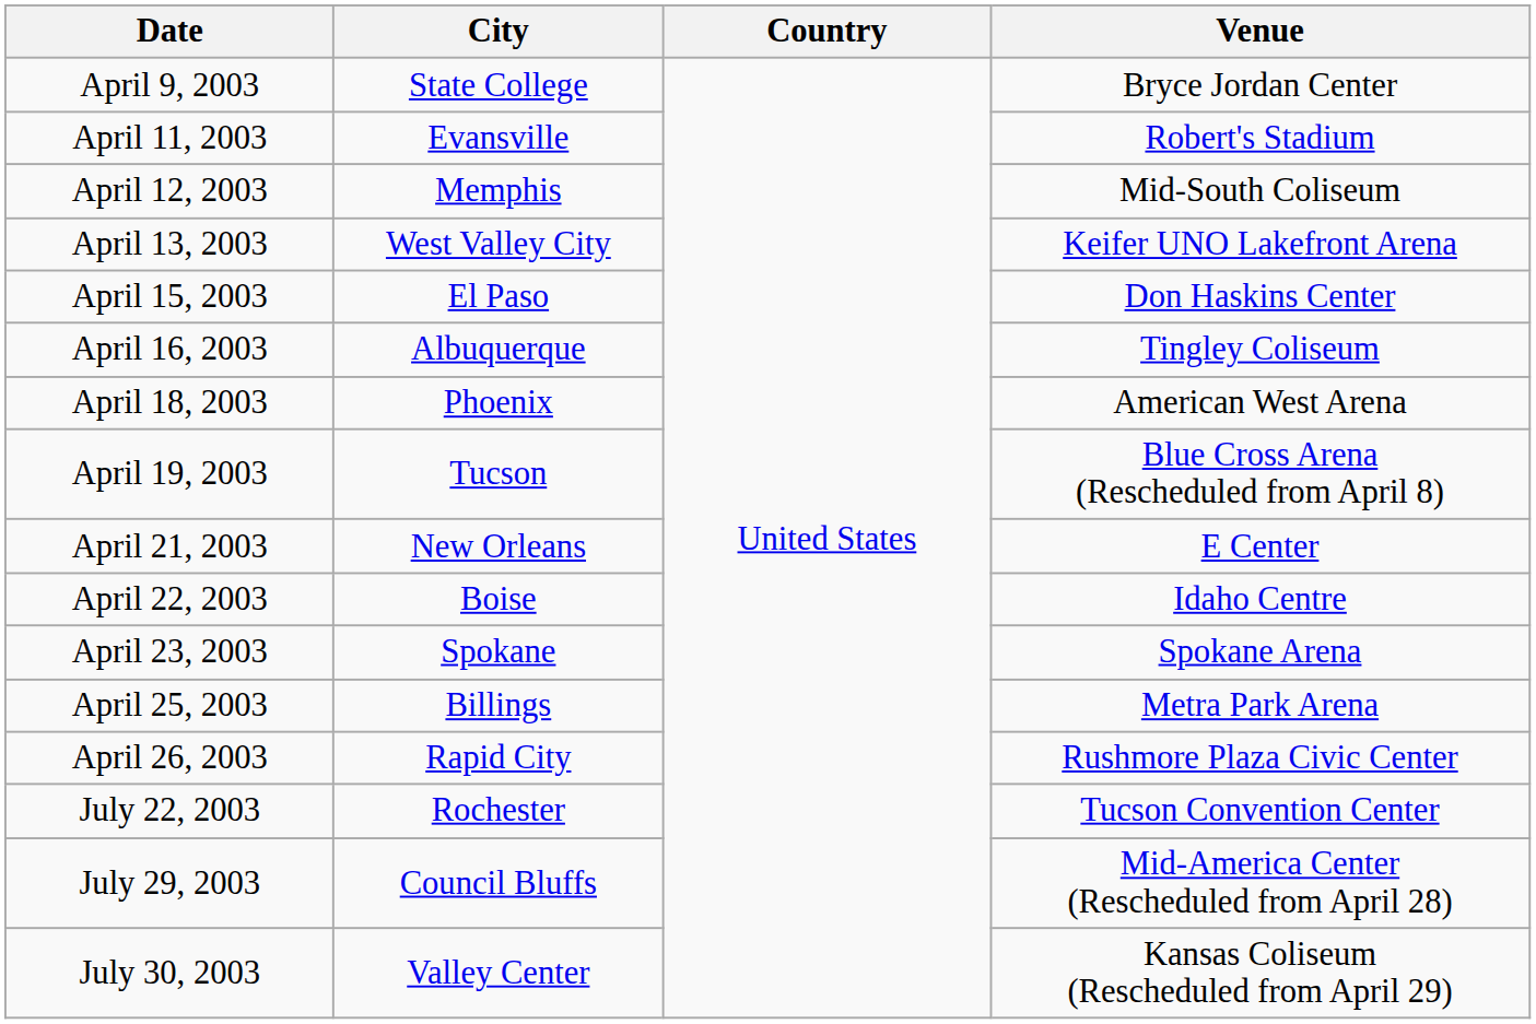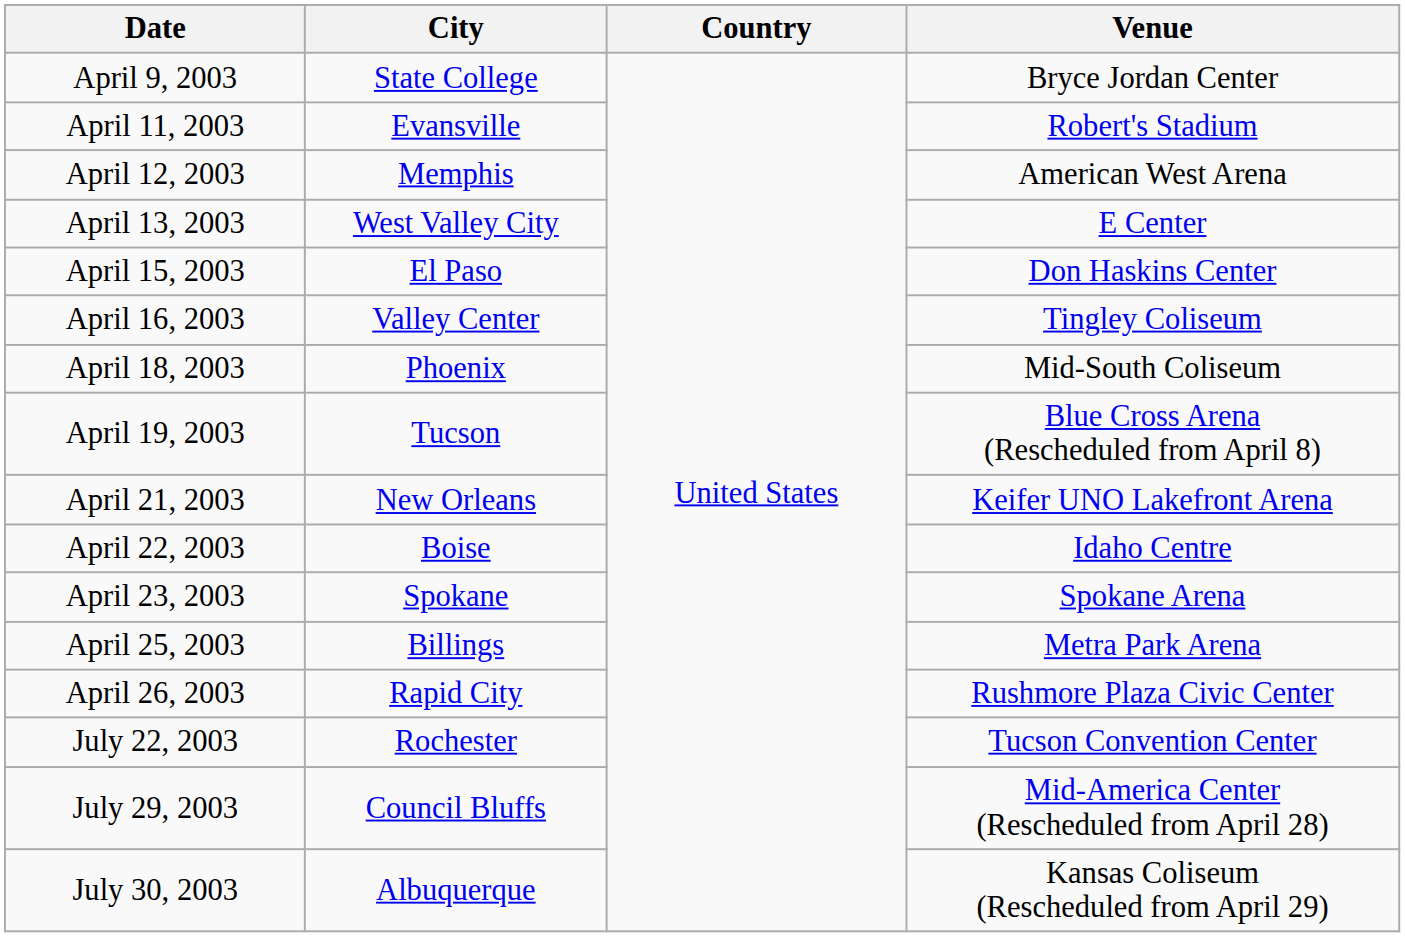April 12, 2003 | Venue: Mid-South Coliseum -> American West Arena
April 13, 2003 | Venue: Keifer UNO Lakefront Arena -> E Center
April 16, 2003 | City: Albuquerque -> Valley Center
April 18, 2003 | Venue: American West Arena -> Mid-South Coliseum
April 21, 2003 | Venue: E Center -> Keifer UNO Lakefront Arena
July 30, 2003 | City: Valley Center -> Albuquerque
